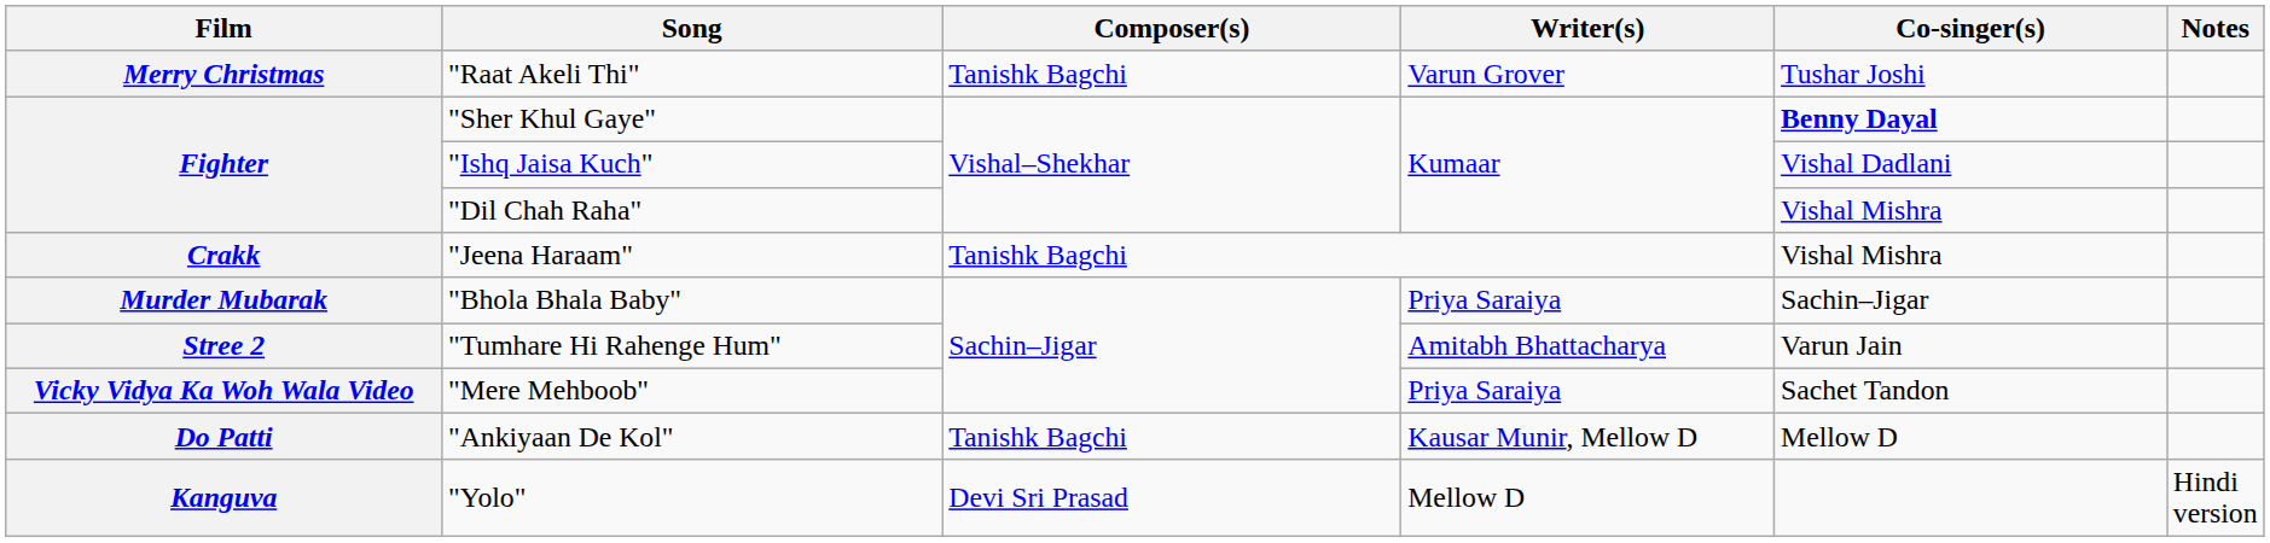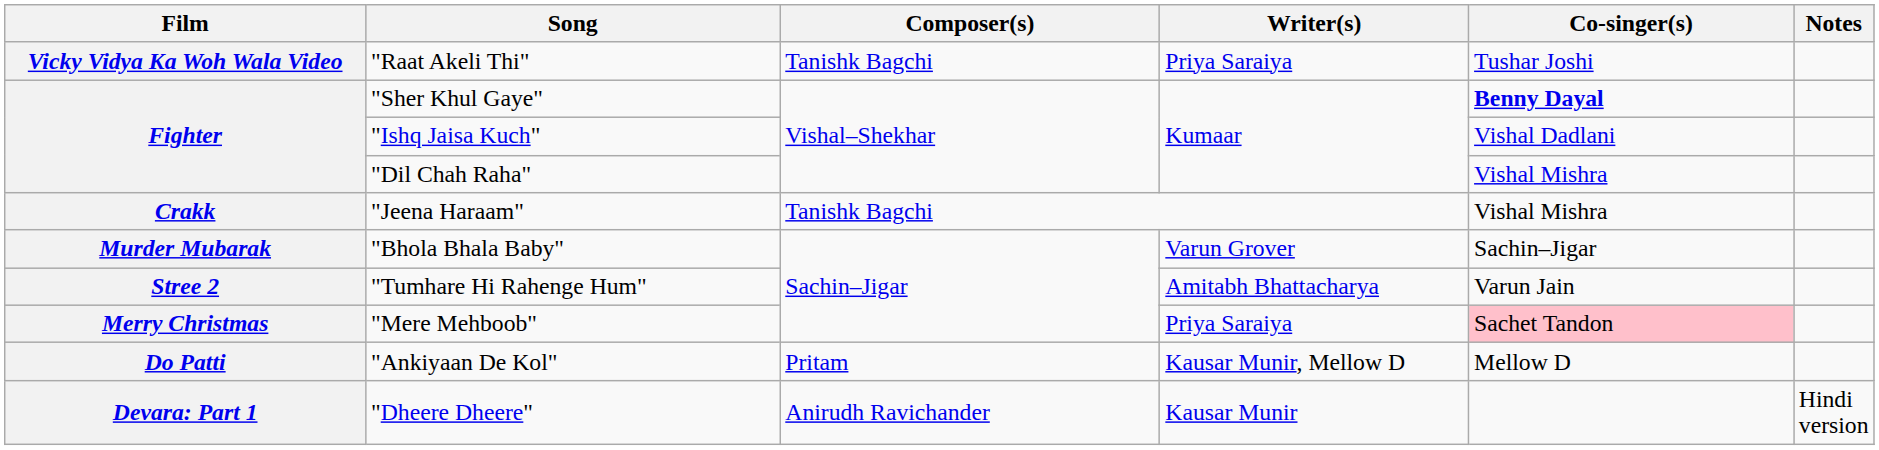"Raat Akeli Thi" | Film: Merry Christmas -> Vicky Vidya Ka Woh Wala Video
"Raat Akeli Thi" | Writer(s): Varun Grover -> Priya Saraiya
"Bhola Bhala Baby" | Writer(s): Priya Saraiya -> Varun Grover
"Mere Mehboob" | Film: Vicky Vidya Ka Woh Wala Video -> Merry Christmas
"Mere Mehboob" | Co-singer(s): no background -> pink background
"Ankiyaan De Kol" | Composer(s): Tanishk Bagchi -> Pritam
+ row: Devara: Part 1 | "Dheere Dheere" | Anirudh Ravichander | Kausar Munir | Hindi version
- row: Kanguva | "Yolo" | Devi Sri Prasad | Mellow D | Hindi version
